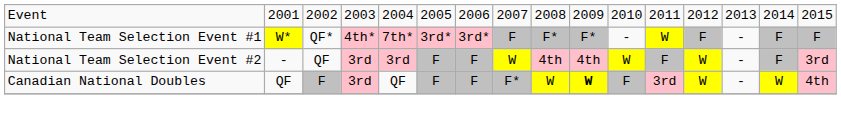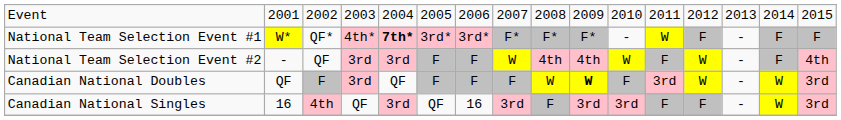National Team Selection Event #1 | column 5: normal -> bold
National Team Selection Event #1 | column 8: F -> F*
National Team Selection Event #2 | column 16: 3rd -> 4th
Canadian National Doubles | column 8: F* -> F
Canadian National Doubles | column 16: 4th -> 3rd
+ row: Canadian National Singles | 16 | 4th | QF | 3rd | QF | 16 | 3rd | F | 3rd | 3rd | F | F | - | W | 3rd
